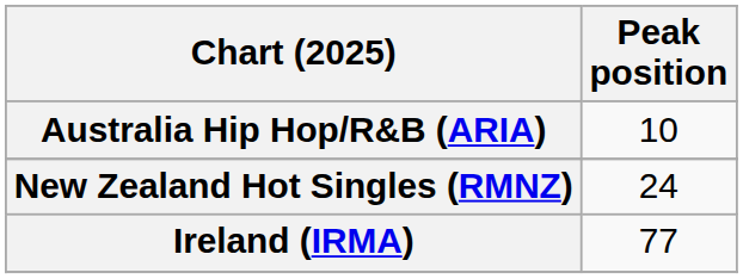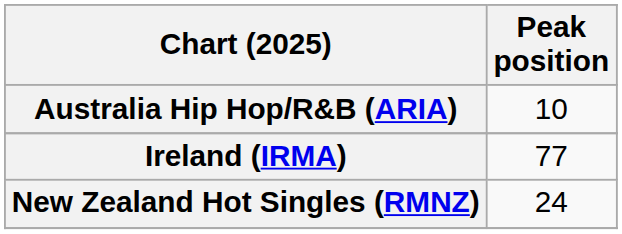rows swapped: Ireland (IRMA) <-> New Zealand Hot Singles (RMNZ)
